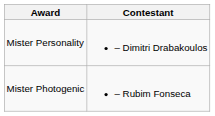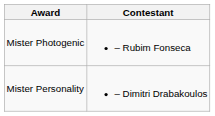rows swapped: Mister Personality <-> Mister Photogenic
